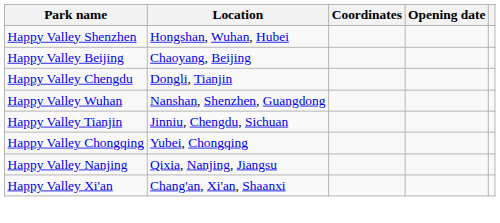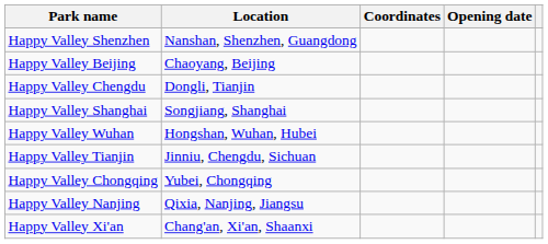Happy Valley Shenzhen | Location: Hongshan, Wuhan, Hubei -> Nanshan, Shenzhen, Guangdong
+ row: Happy Valley Shanghai | Songjiang, Shanghai
Happy Valley Wuhan | Location: Nanshan, Shenzhen, Guangdong -> Hongshan, Wuhan, Hubei
